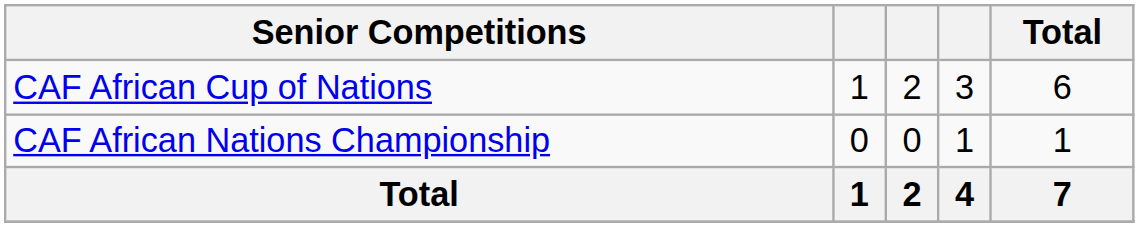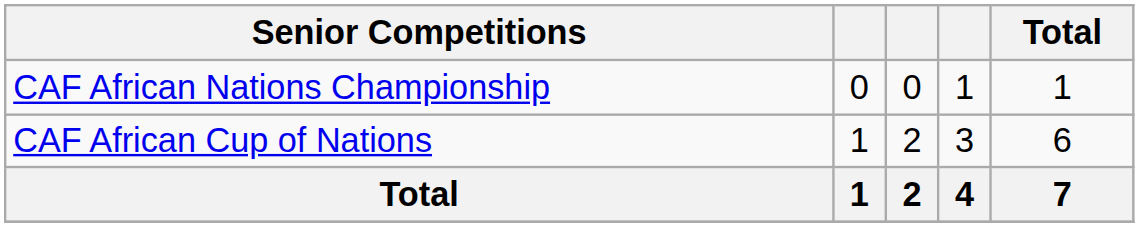rows swapped: CAF African Cup of Nations <-> CAF African Nations Championship
